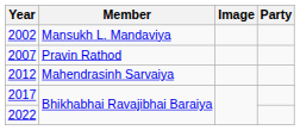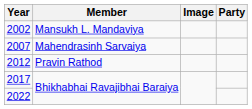2007 | Member: Pravin Rathod -> Mahendrasinh Sarvaiya
2012 | Member: Mahendrasinh Sarvaiya -> Pravin Rathod
